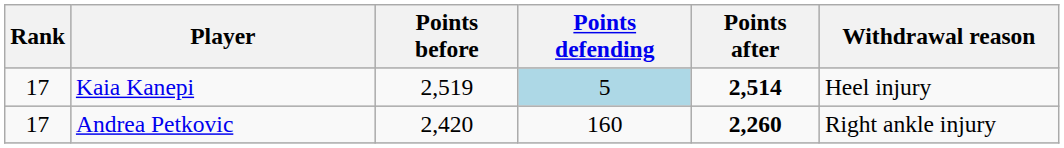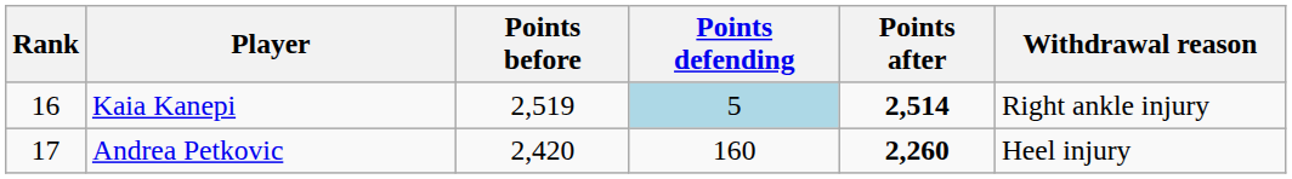Kaia Kanepi | Rank: 17 -> 16
Kaia Kanepi | Withdrawal reason: Heel injury -> Right ankle injury
Andrea Petkovic | Withdrawal reason: Right ankle injury -> Heel injury
